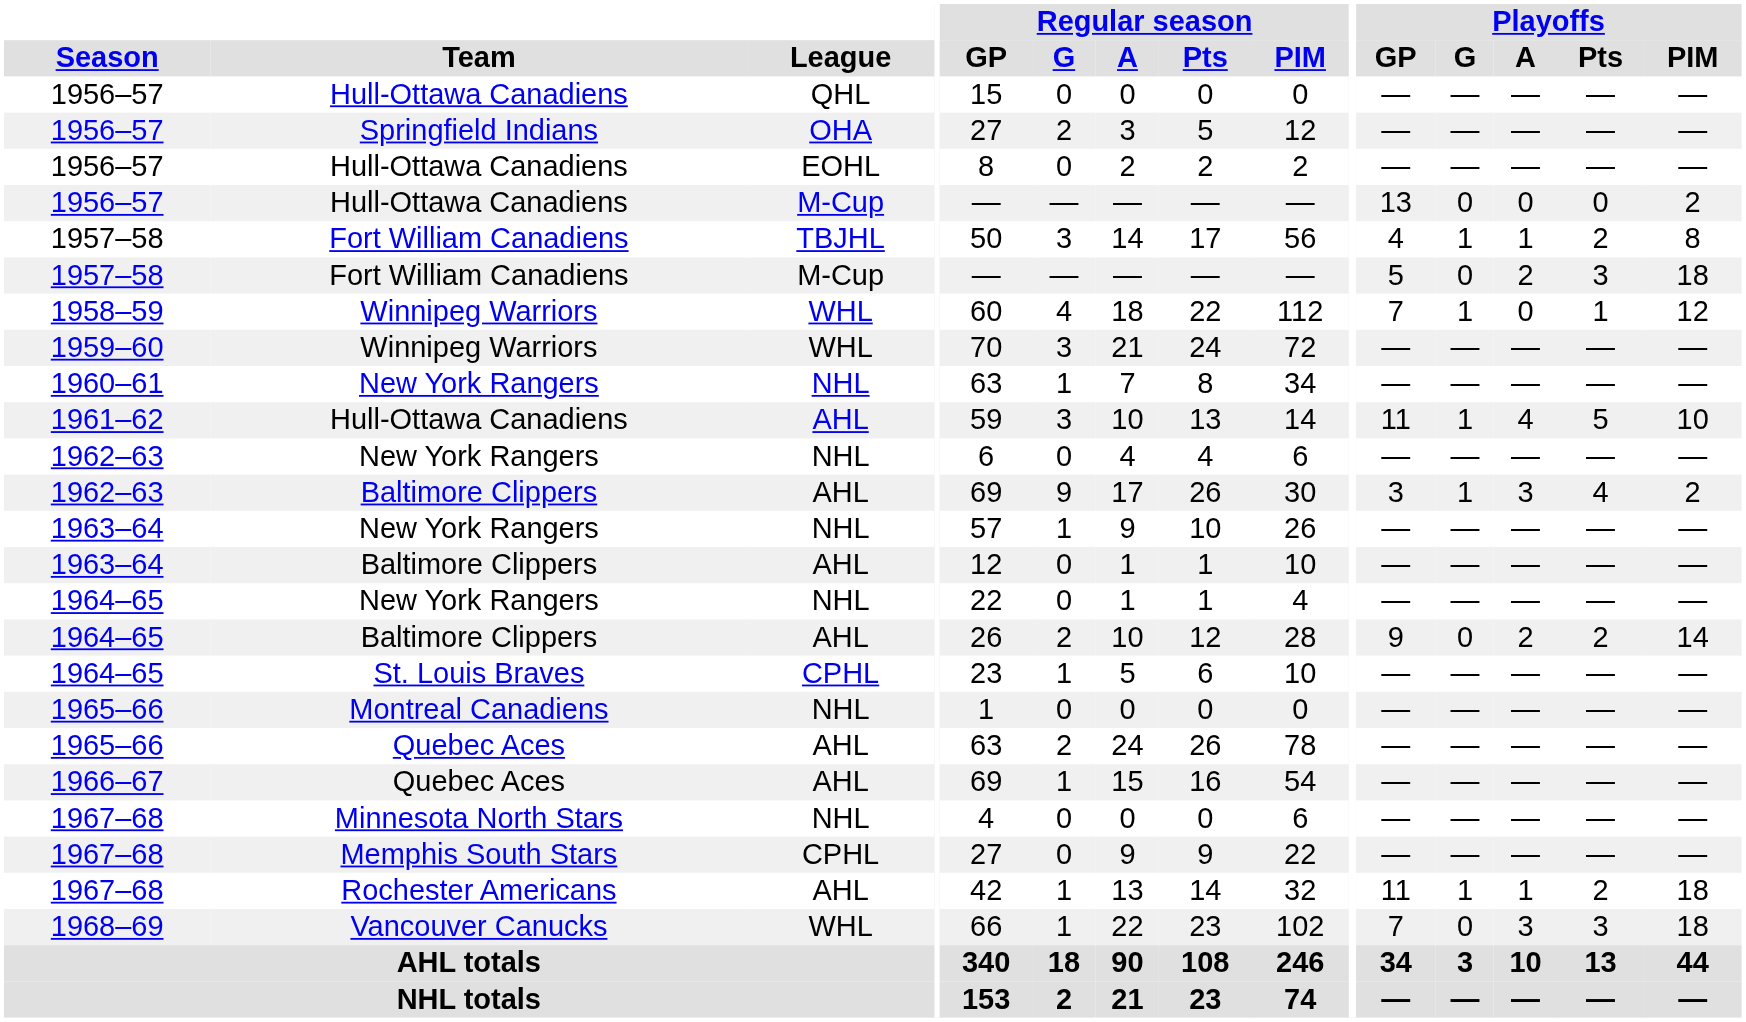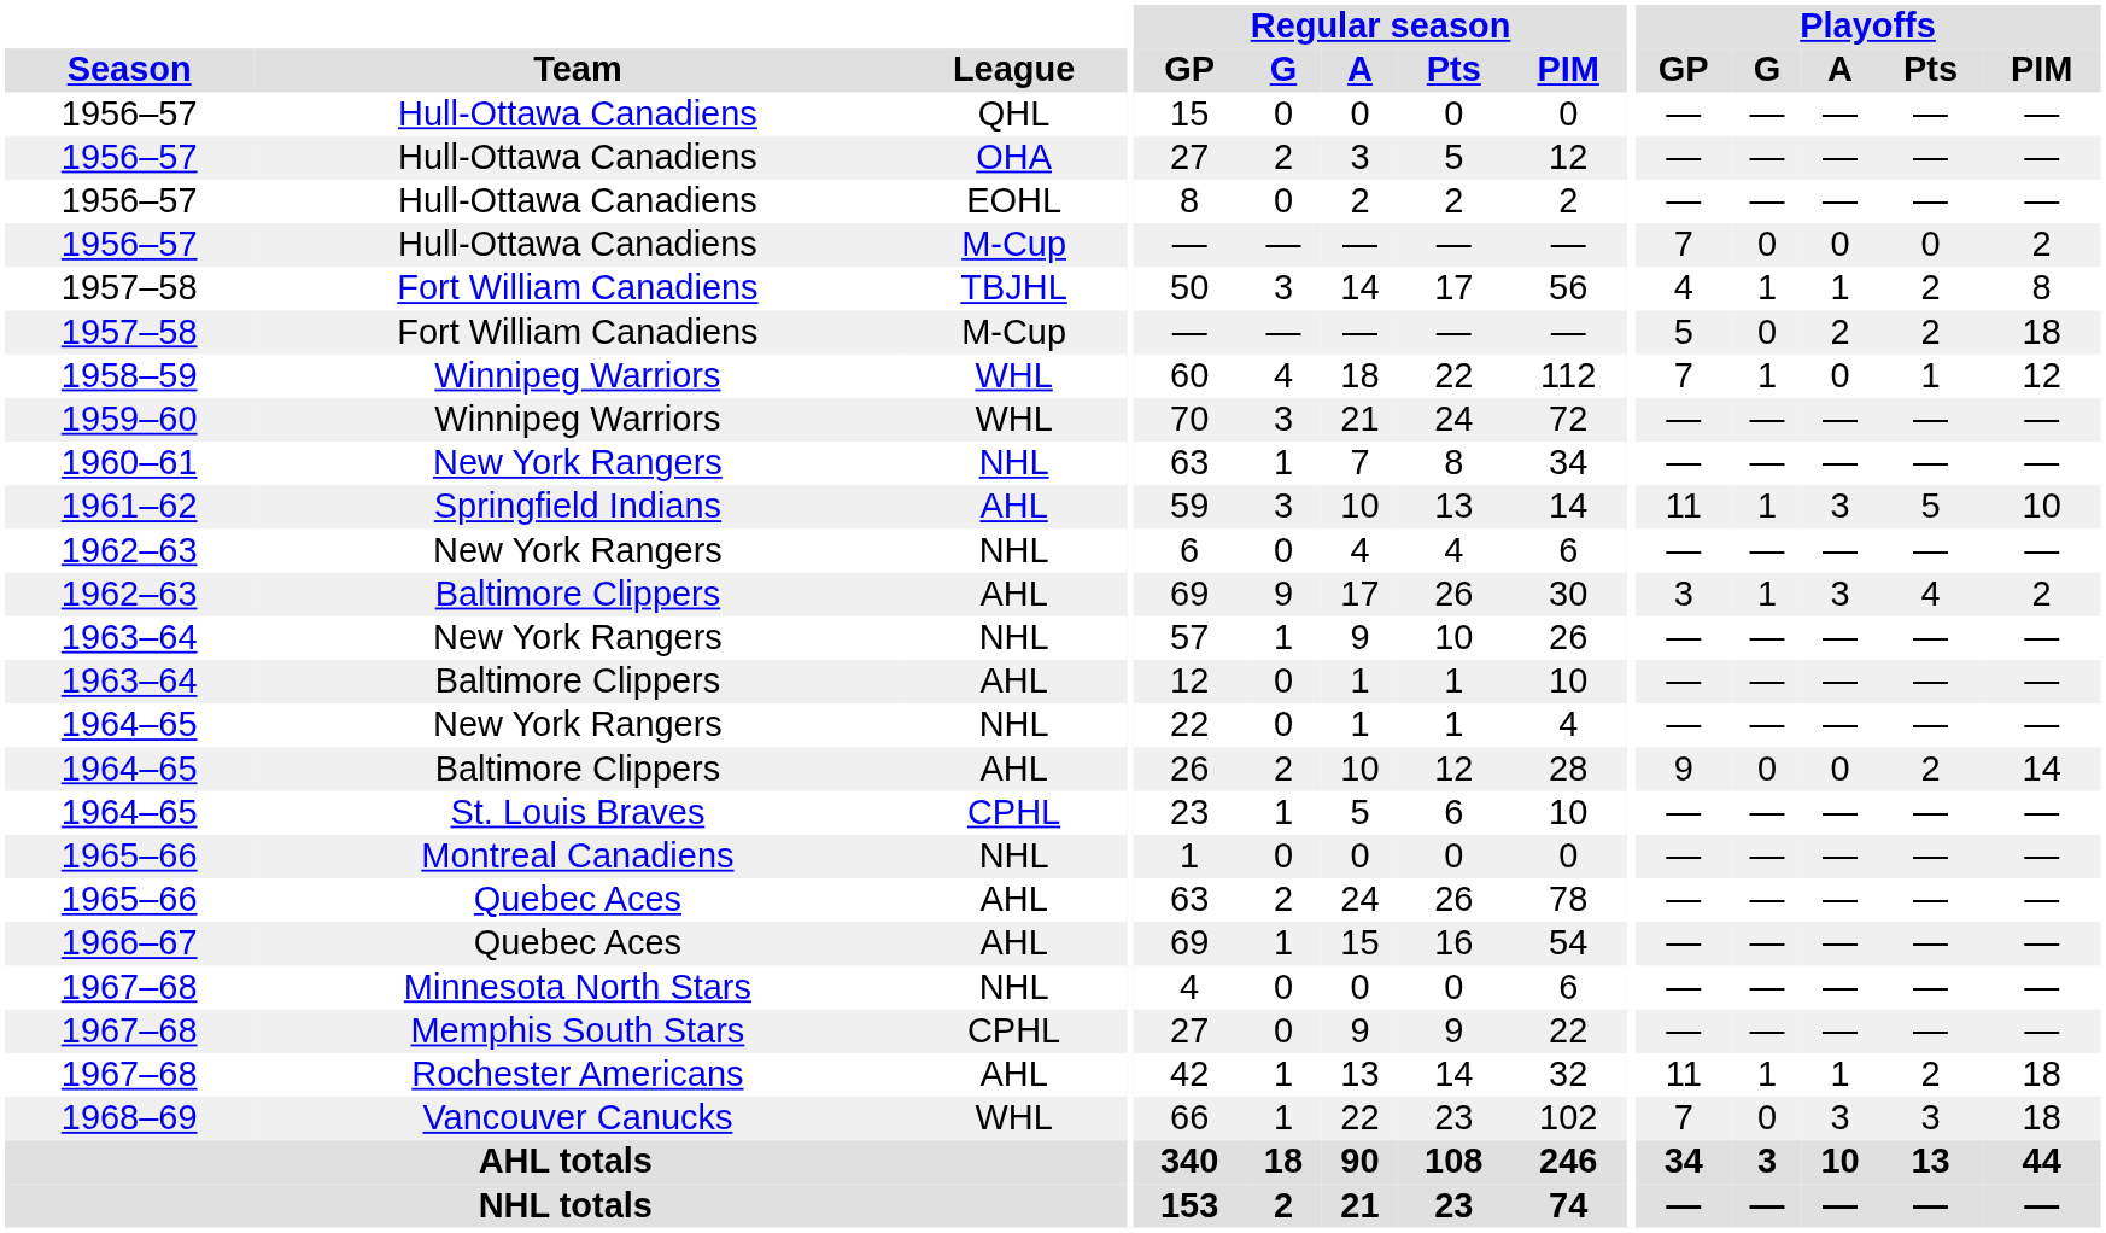1956–57 / OHA | Team: Springfield Indians -> Hull-Ottawa Canadiens
1956–57 / M-Cup | Playoffs / GP: 13 -> 7
1957–58 / M-Cup | Playoffs / Pts: 3 -> 2
1961–62 | Team: Hull-Ottawa Canadiens -> Springfield Indians
1961–62 | Playoffs / A: 4 -> 3
1964–65 / AHL | Playoffs / A: 2 -> 0
